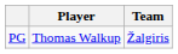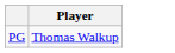- column: Team | Žalgiris
